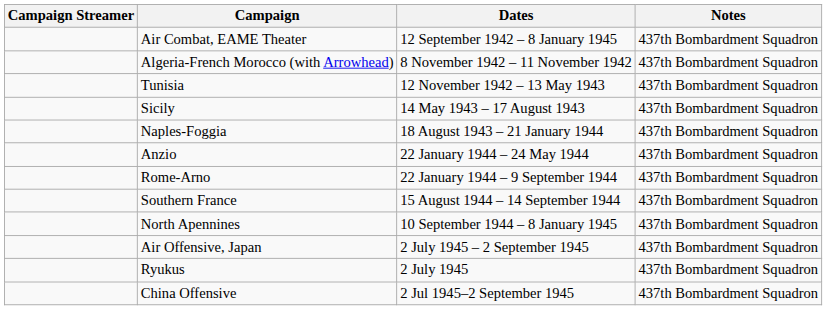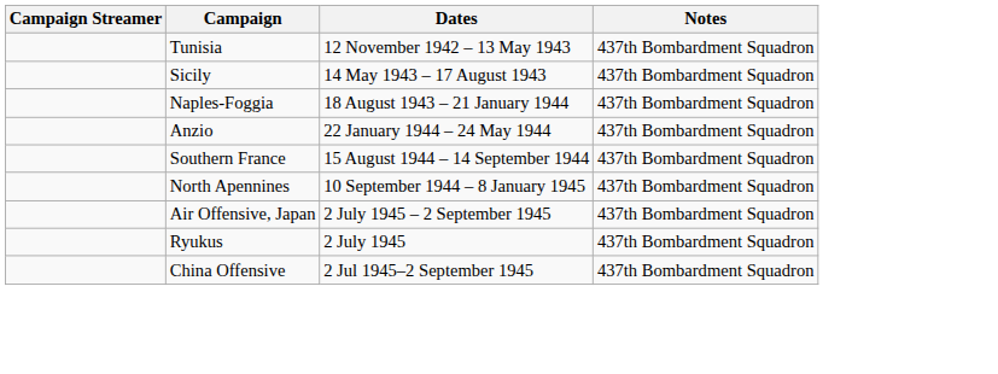- row: Air Combat, EAME Theater | 12 September 1942 – 8 January 1945 | 437th Bombardment Squadron
- row: Algeria-French Morocco (with Arrowhead) | 8 November 1942 – 11 November 1942 | 437th Bombardment Squadron
- row: Rome-Arno | 22 January 1944 – 9 September 1944 | 437th Bombardment Squadron
